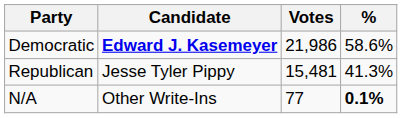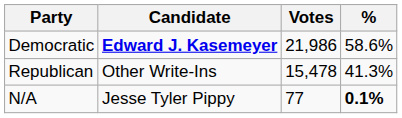Republican | Candidate: Jesse Tyler Pippy -> Other Write-Ins
Republican | Votes: 15,481 -> 15,478
N/A | Candidate: Other Write-Ins -> Jesse Tyler Pippy
